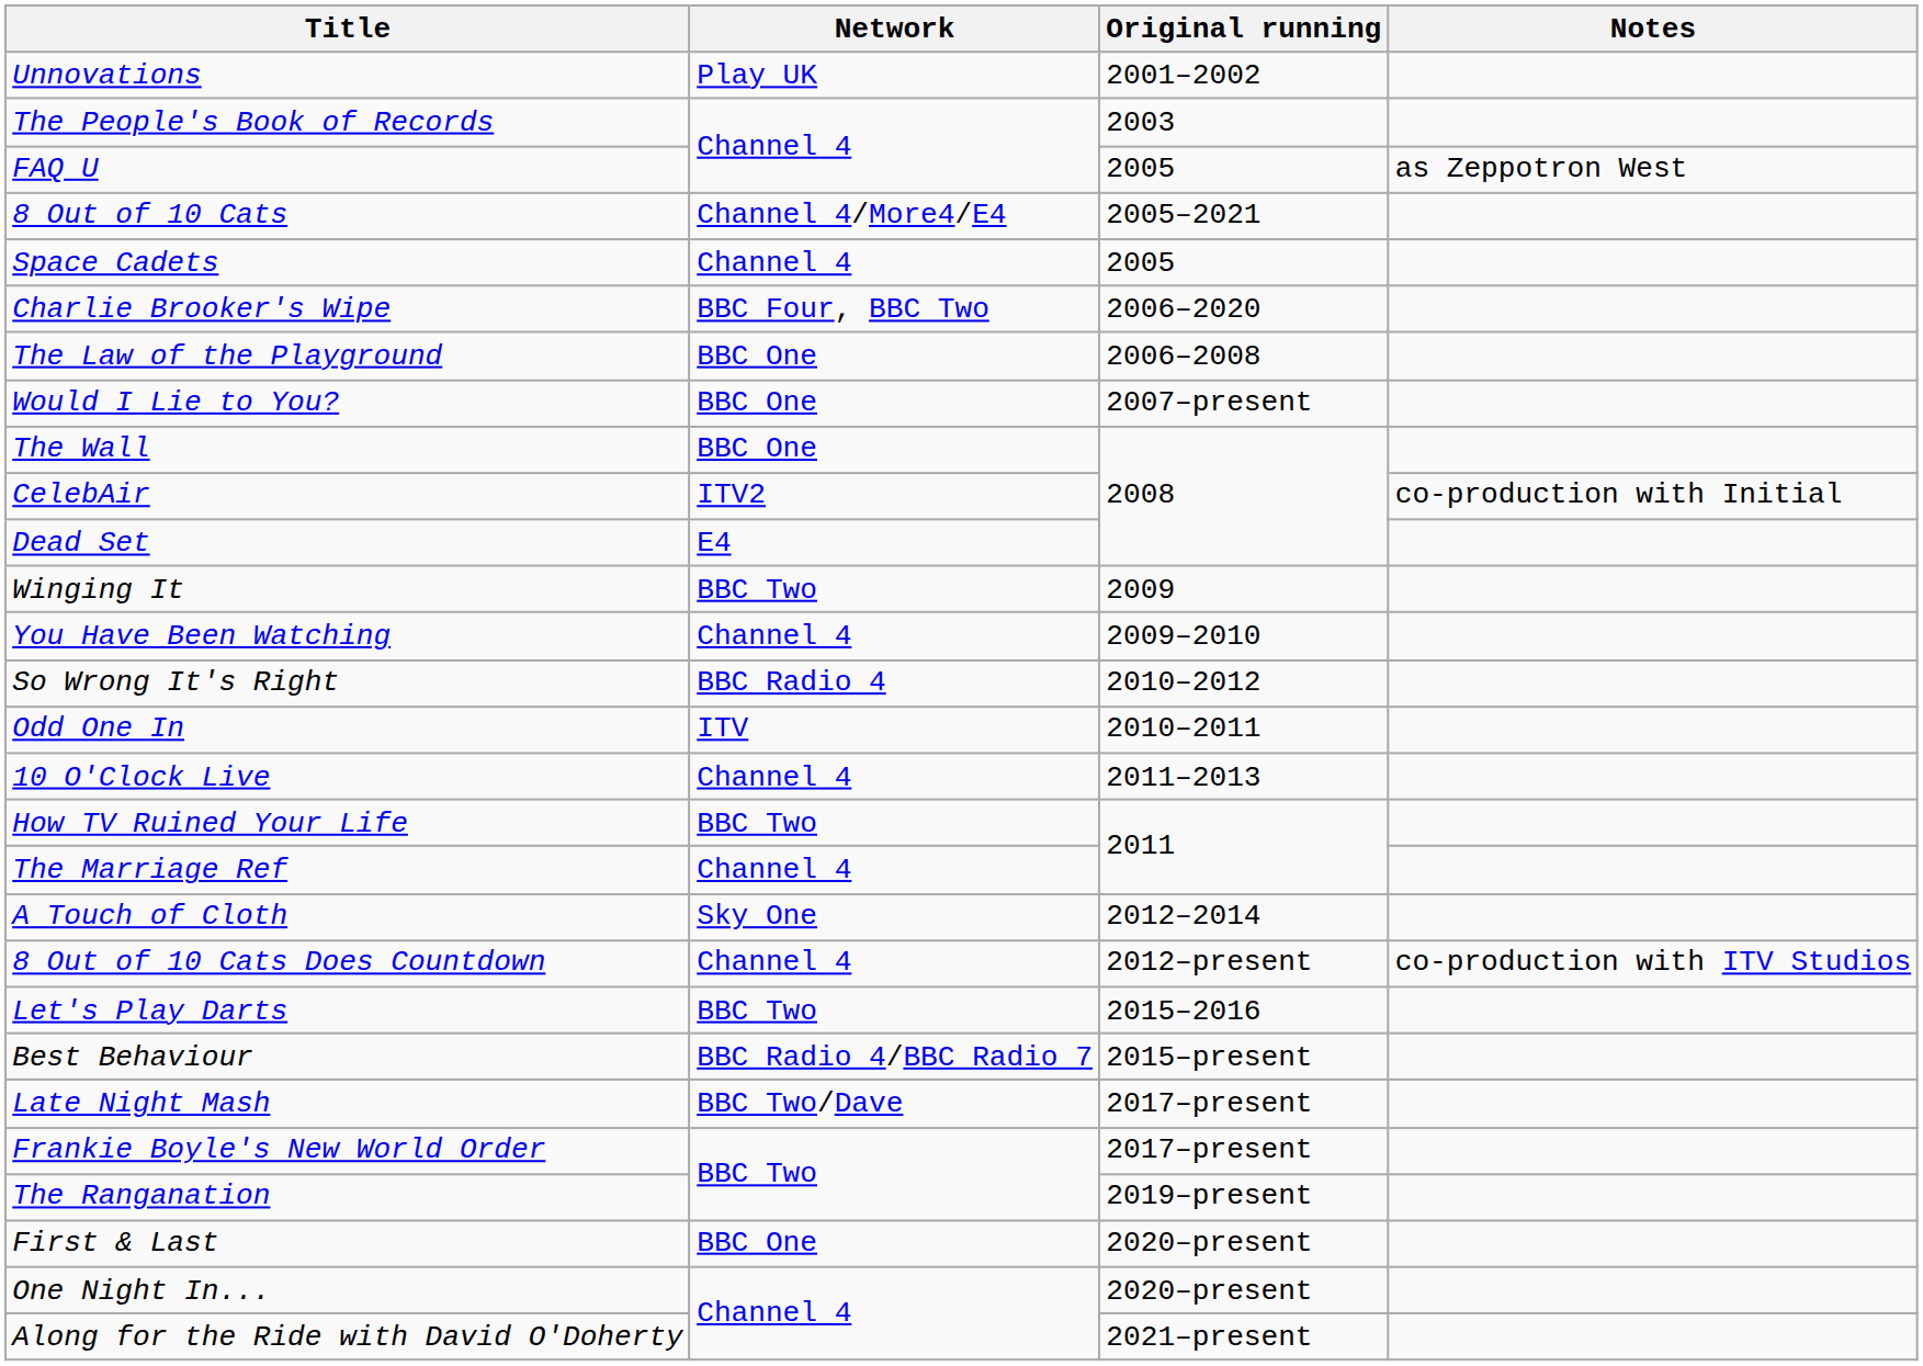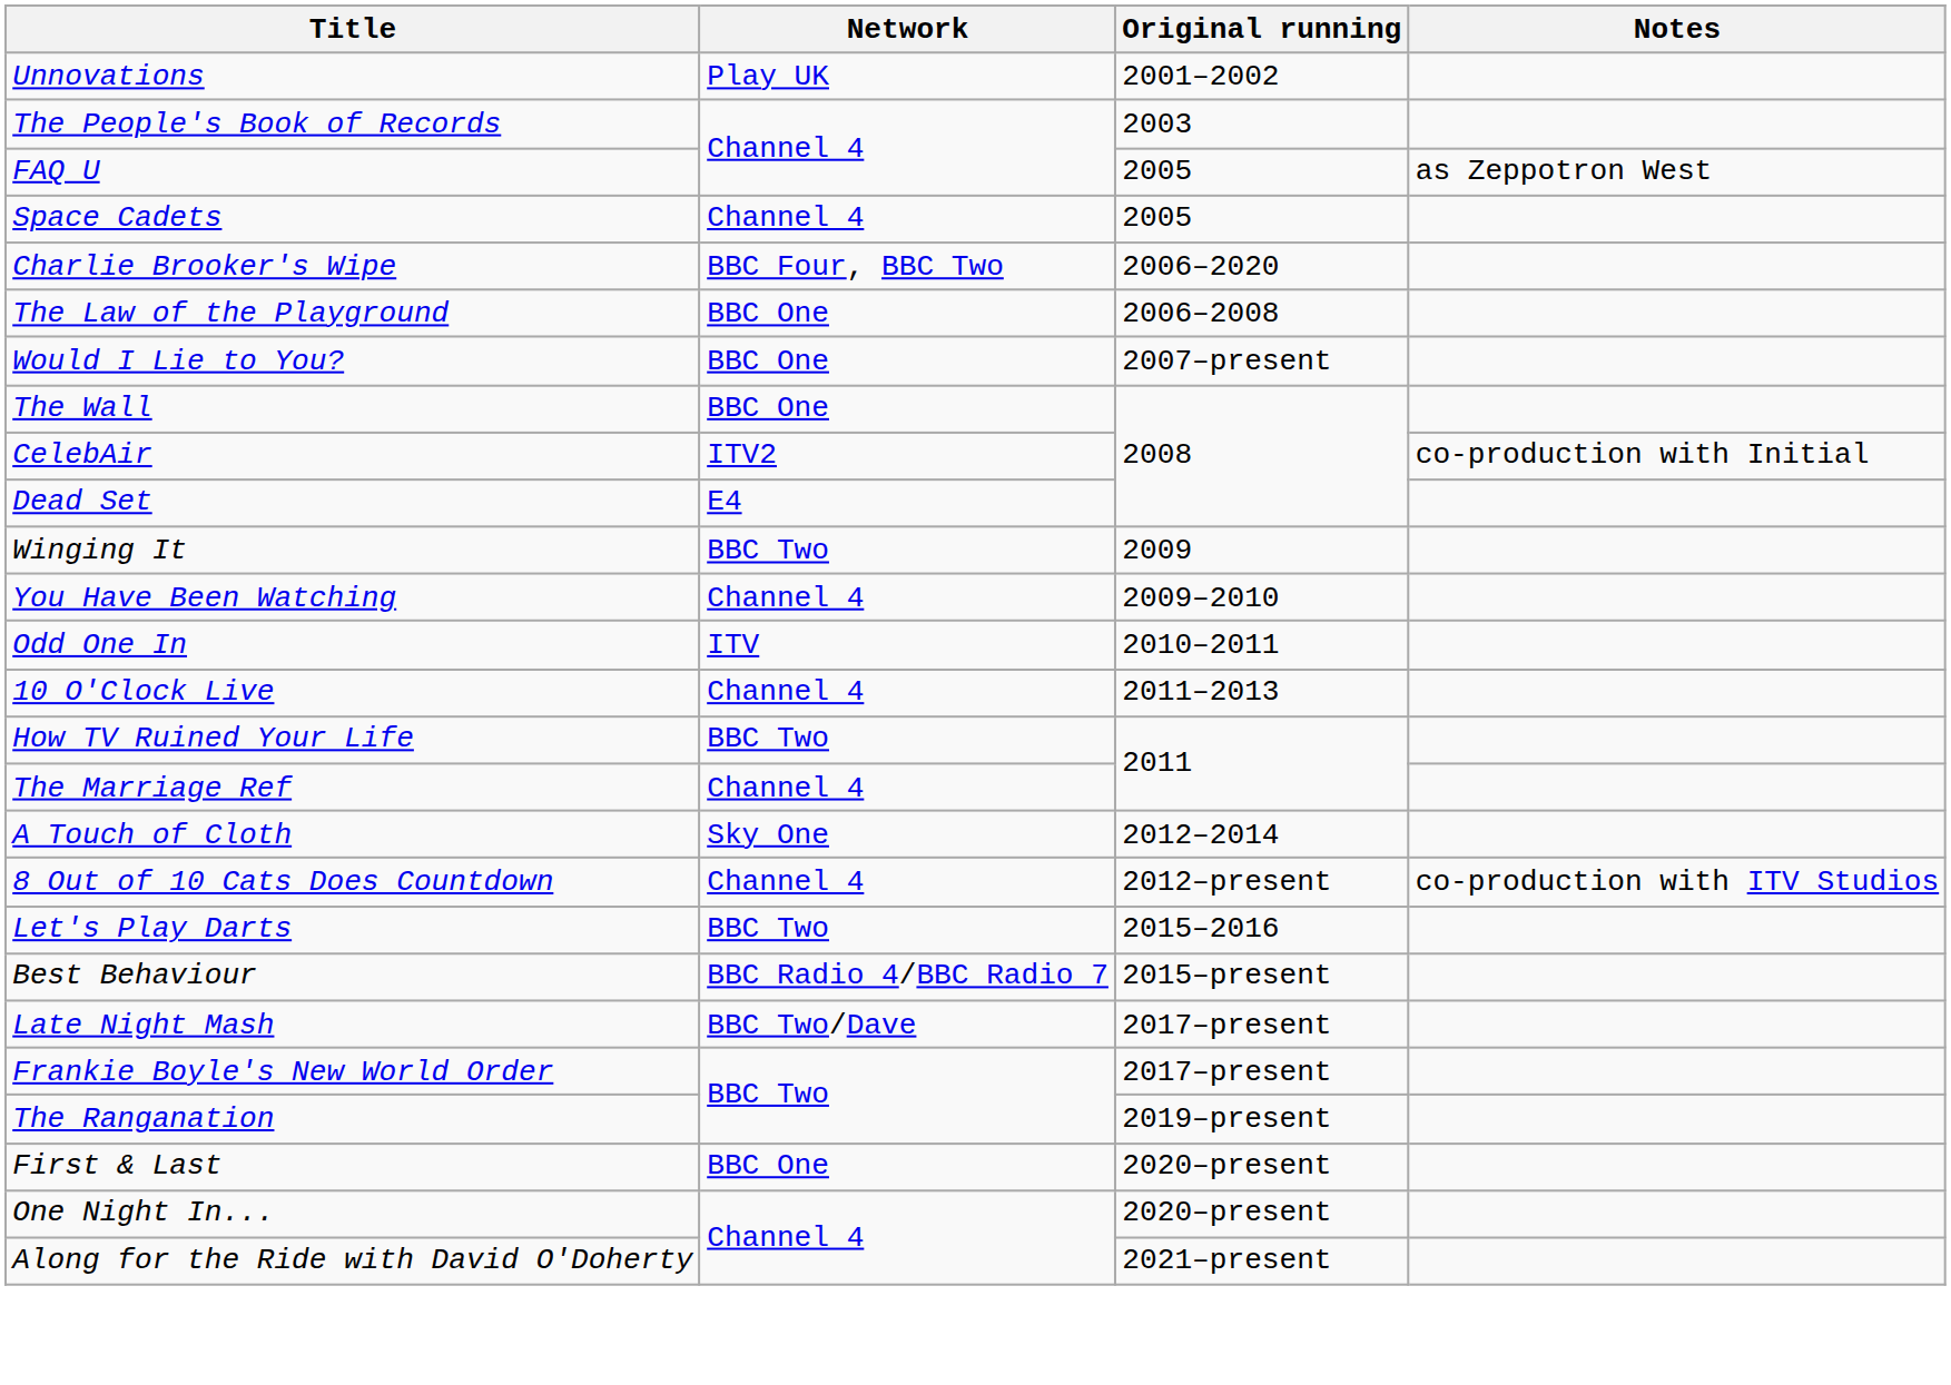- row: 8 Out of 10 Cats | Channel 4/More4/E4 | 2005–2021
- row: So Wrong It's Right | BBC Radio 4 | 2010–2012
